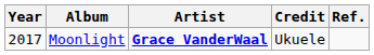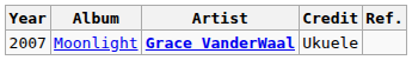Moonlight | Year: 2017 -> 2007
